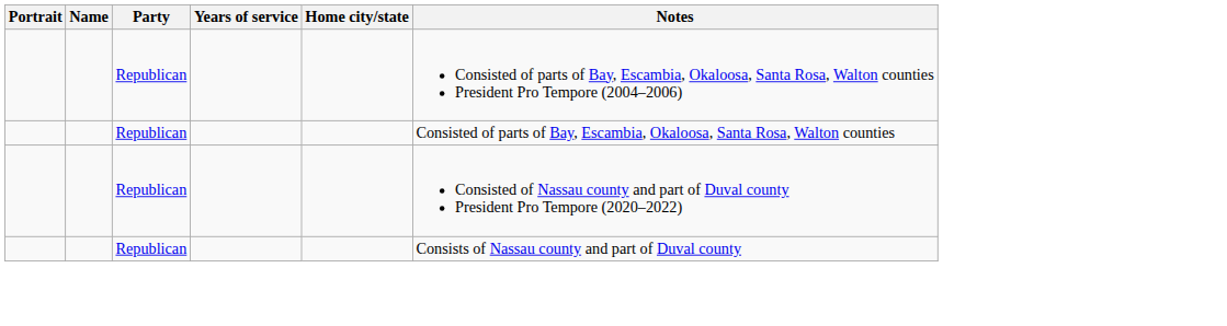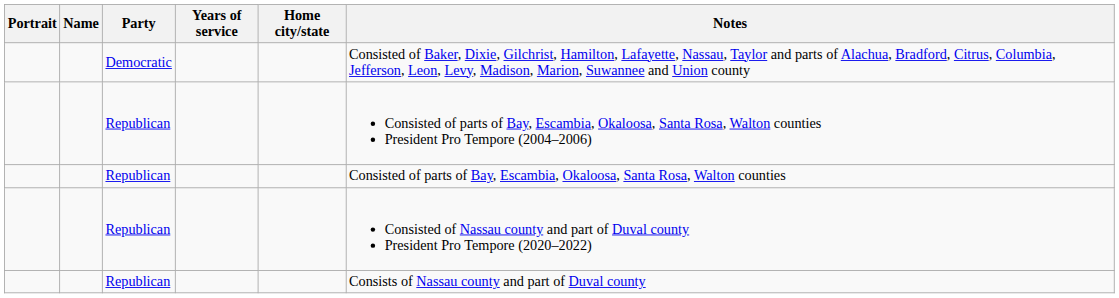+ row: Democratic | Consisted of Baker, Dixie, Gilchrist, Hamilton, Lafayette, Nassau, Taylor and parts of Alachua, Bradford, Citrus, Columbia, Jefferson, Leon, Levy, Madison, Marion, Suwannee and Union county
